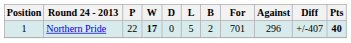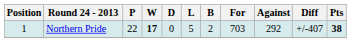Northern Pride | For: 701 -> 703
Northern Pride | Against: 296 -> 292
Northern Pride | Pts: 40 -> 38
